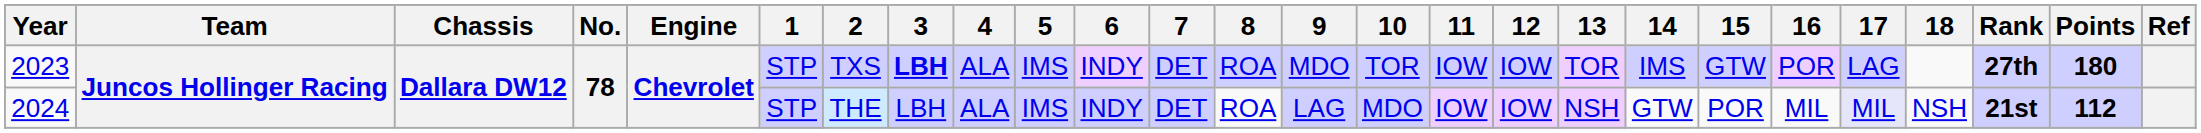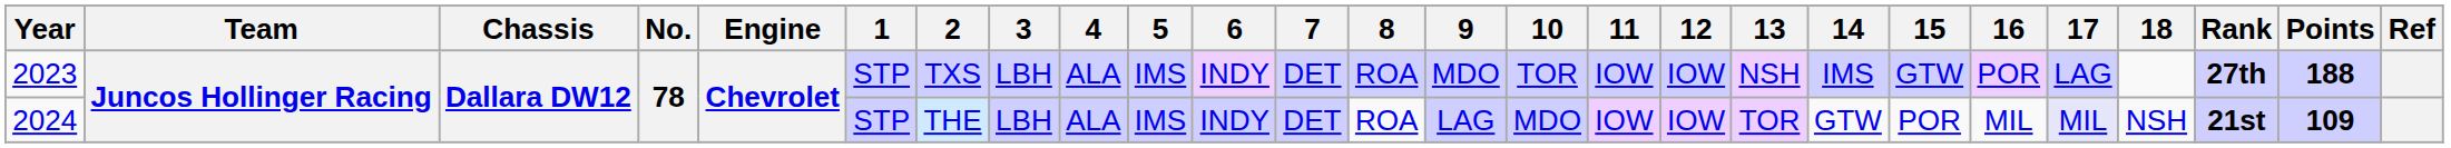2023 | 3: bold -> normal
2023 | 13: TOR -> NSH
2023 | Points: 180 -> 188
2024 | 13: NSH -> TOR
2024 | Points: 112 -> 109
